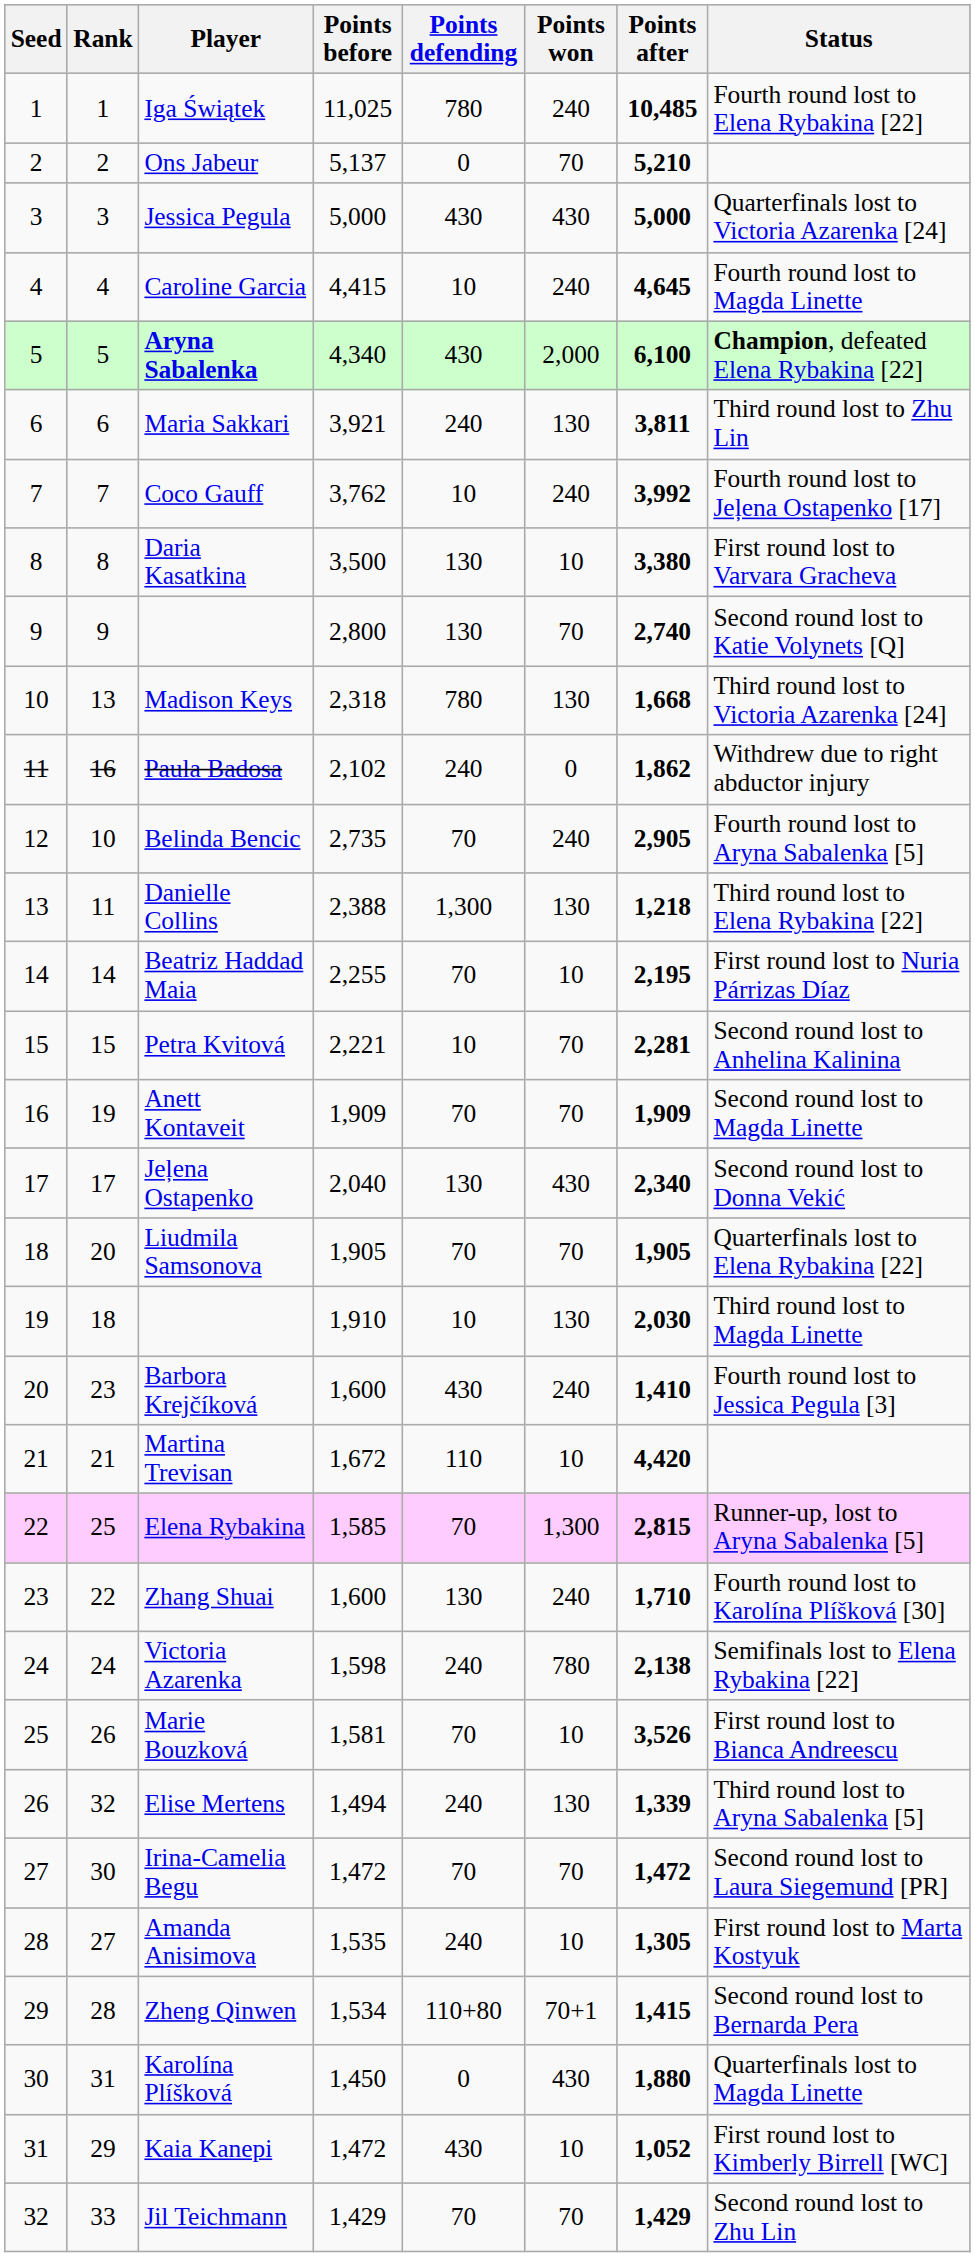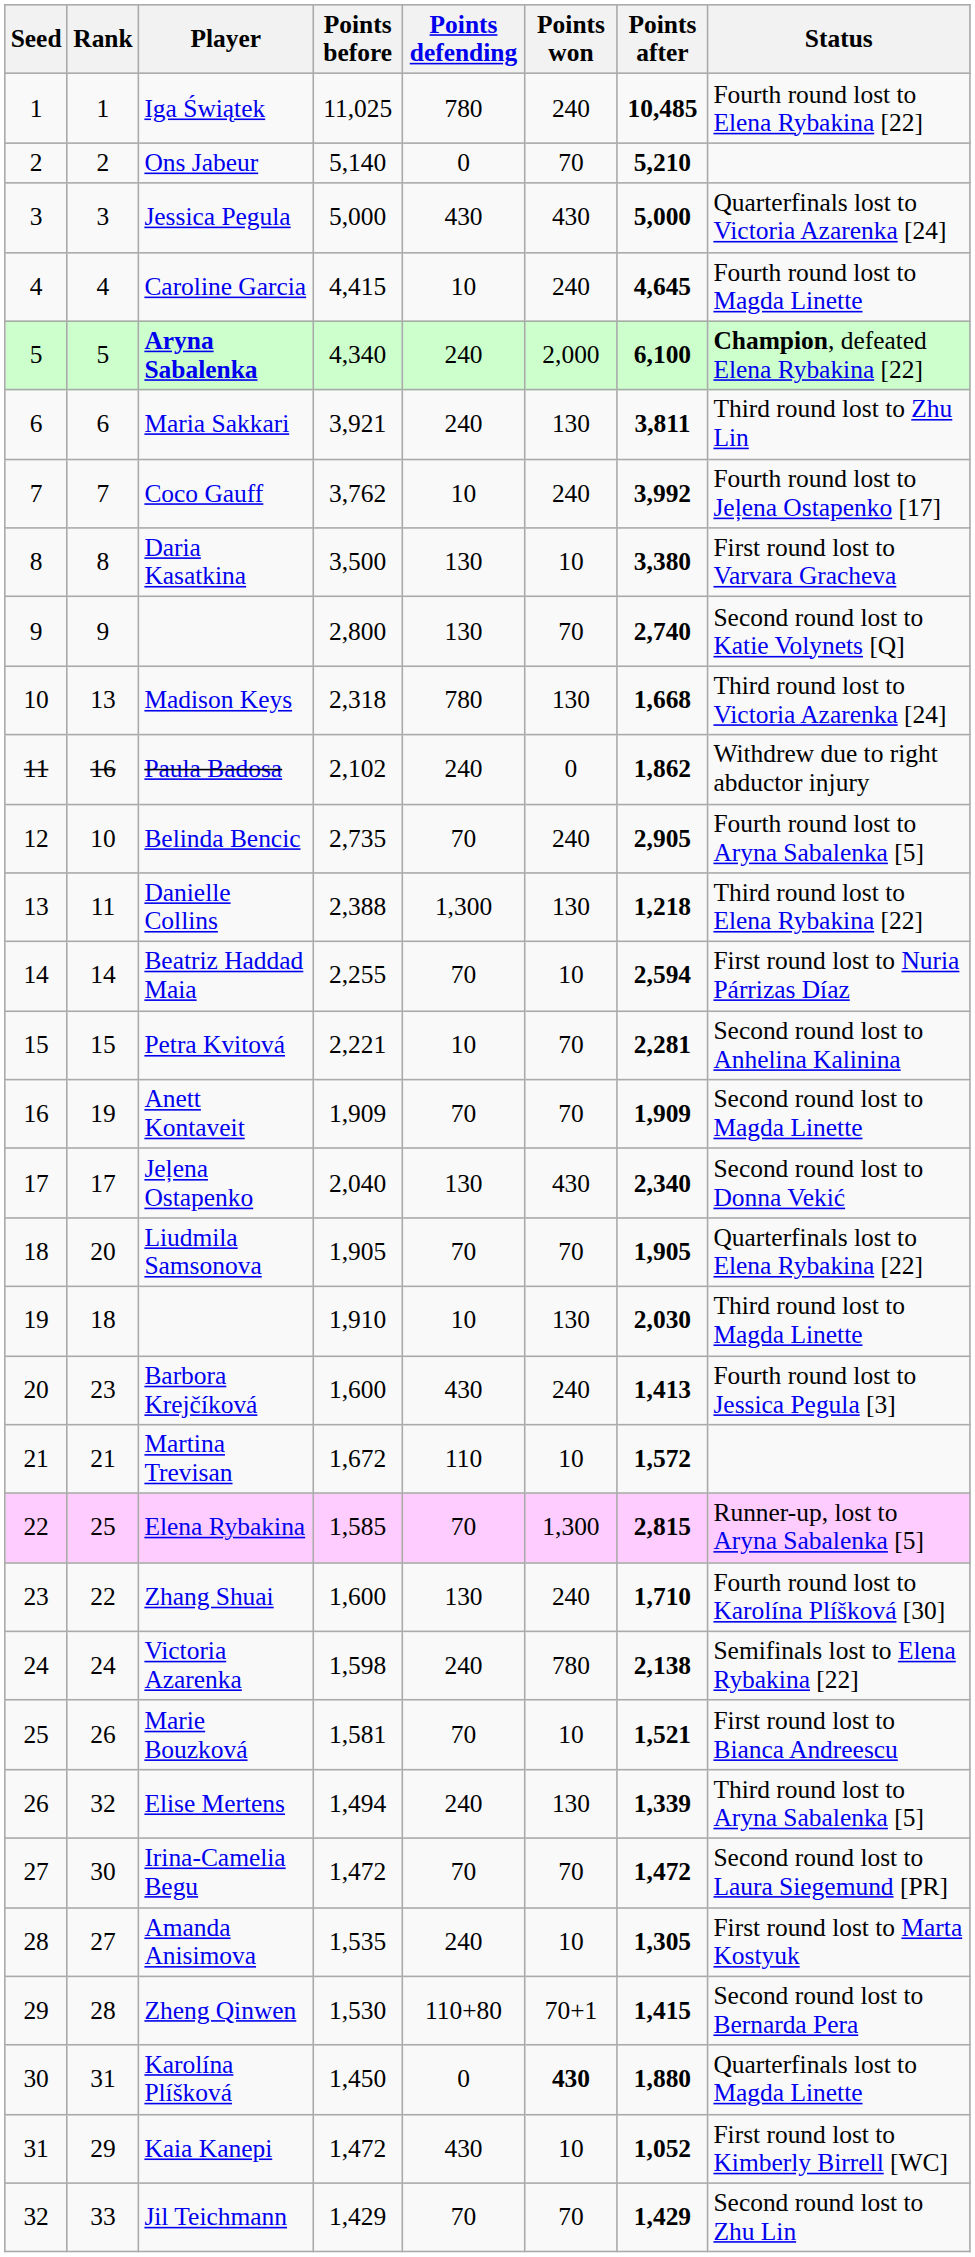Ons Jabeur | Points before: 5,137 -> 5,140
Aryna Sabalenka | Points defending: 430 -> 240
Beatriz Haddad Maia | Points after: 2,195 -> 2,594
Barbora Krejčíková | Points after: 1,410 -> 1,413
Martina Trevisan | Points after: 4,420 -> 1,572
Marie Bouzková | Points after: 3,526 -> 1,521
Zheng Qinwen | Points before: 1,534 -> 1,530
Karolína Plíšková | Points won: normal -> bold
